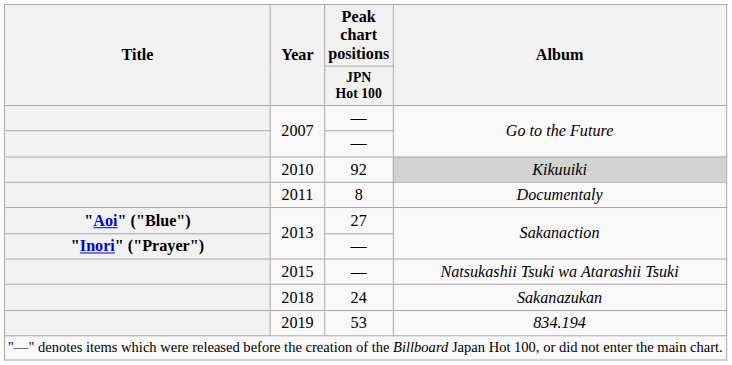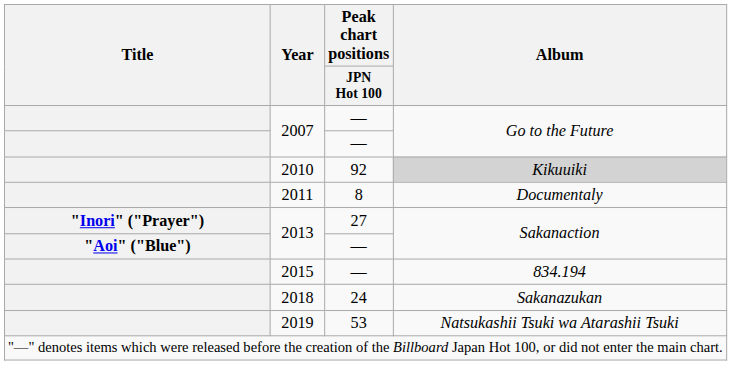2013 / 27 | Title: "Aoi" ("Blue") -> "Inori" ("Prayer")
2013 / — | Title: "Inori" ("Prayer") -> "Aoi" ("Blue")
2015 | Album: Natsukashii Tsuki wa Atarashii Tsuki -> 834.194
2019 | Album: 834.194 -> Natsukashii Tsuki wa Atarashii Tsuki
